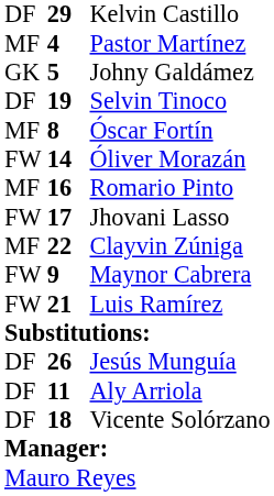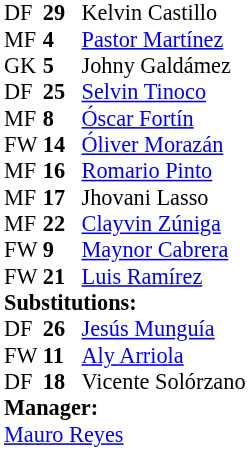Selvin Tinoco | column 2: 19 -> 25
Jhovani Lasso | column 1: FW -> MF
Aly Arriola | column 1: DF -> FW
